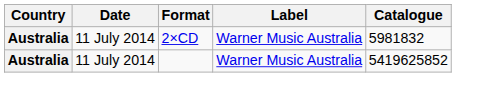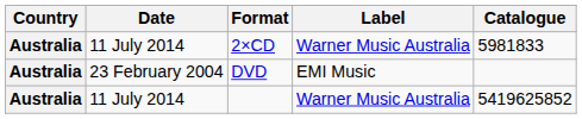2×CD | Catalogue: 5981832 -> 5981833
+ row: Australia | 23 February 2004 | DVD | EMI Music
